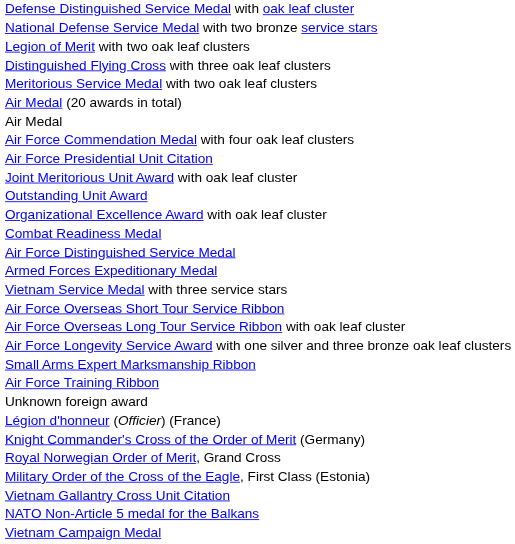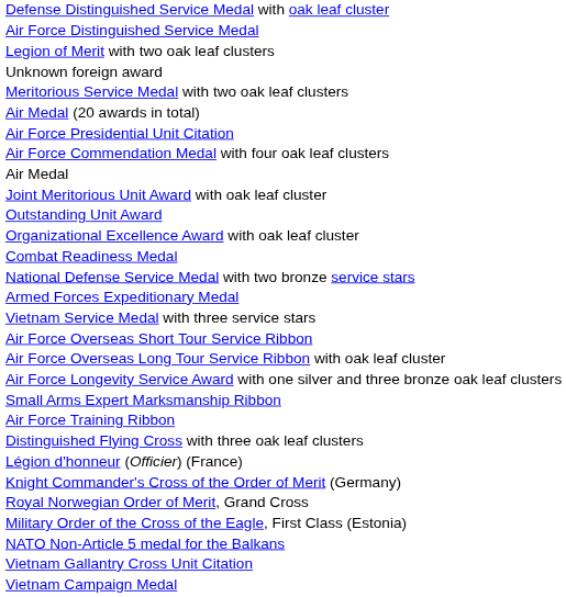rows swapped: Air Force Distinguished Service Medal <-> National Defense Service Medal with two bronze service stars
rows swapped: Distinguished Flying Cross with three oak leaf clusters <-> Unknown foreign award
rows swapped: Air Medal <-> Air Force Presidential Unit Citation
rows swapped: Vietnam Gallantry Cross Unit Citation <-> NATO Non-Article 5 medal for the Balkans
